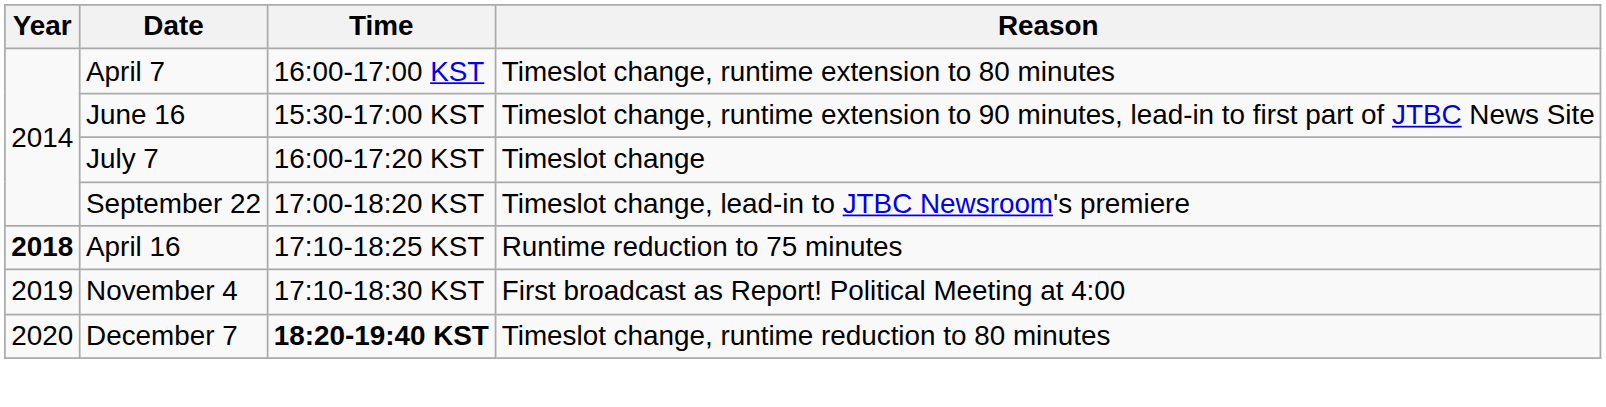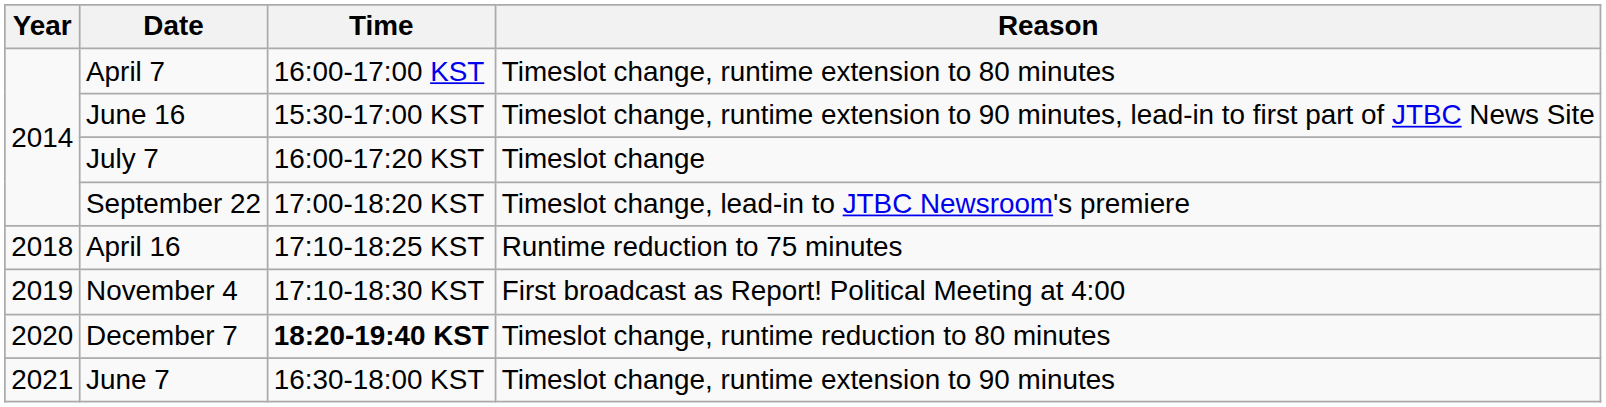April 16 | Year: bold -> normal
+ row: 2021 | June 7 | 16:30-18:00 KST | Timeslot change, runtime extension to 90 minutes
